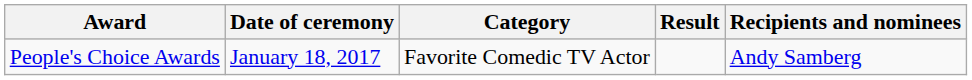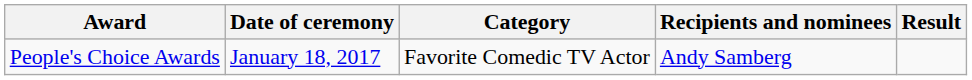columns swapped: Recipients and nominees <-> Result
